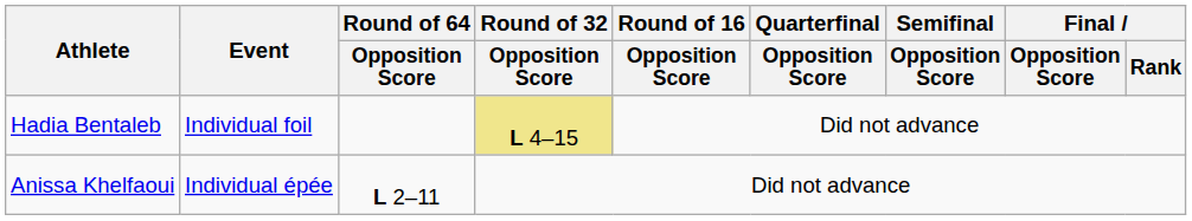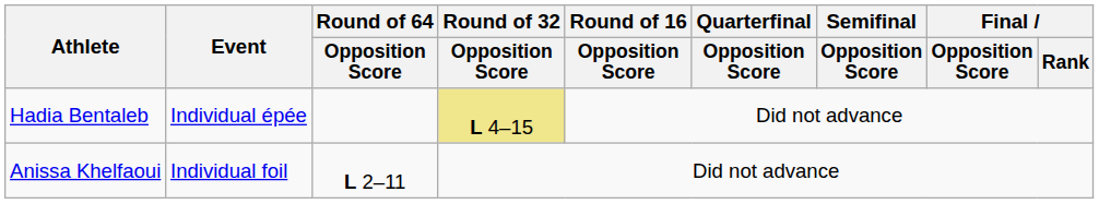Hadia Bentaleb | Event: Individual foil -> Individual épée
Anissa Khelfaoui | Event: Individual épée -> Individual foil
